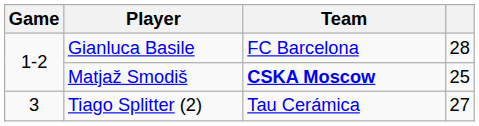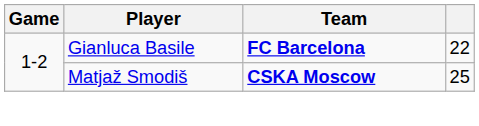Gianluca Basile | Team: normal -> bold
Gianluca Basile | column 4: 28 -> 22
- row: 3 | Tiago Splitter (2) | Tau Cerámica | 27
